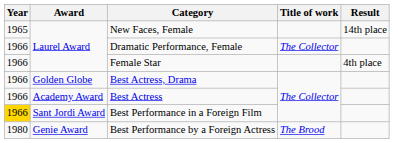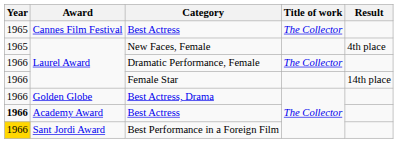+ row: 1965 | Cannes Film Festival | Best Actress | The Collector
New Faces, Female | Result: 14th place -> 4th place
Female Star | Result: 4th place -> 14th place
Academy Award / Best Actress | Year: normal -> bold
- row: 1980 | Genie Award | Best Performance by a Foreign Actress | The Brood
